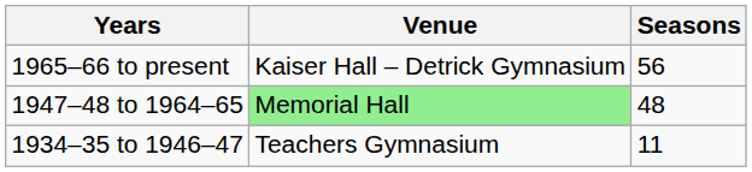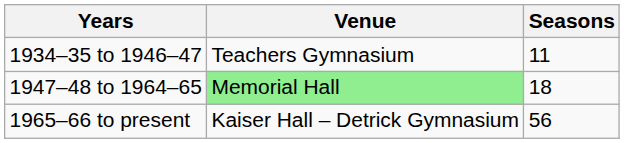rows swapped: 1965–66 to present <-> 1934–35 to 1946–47
1947–48 to 1964–65 | Seasons: 48 -> 18
